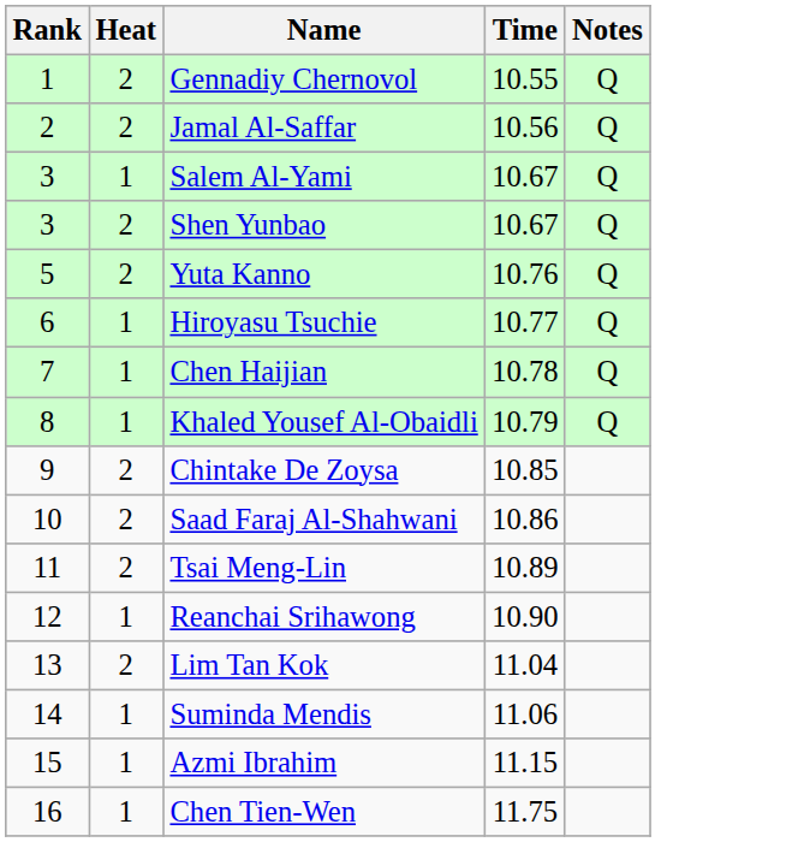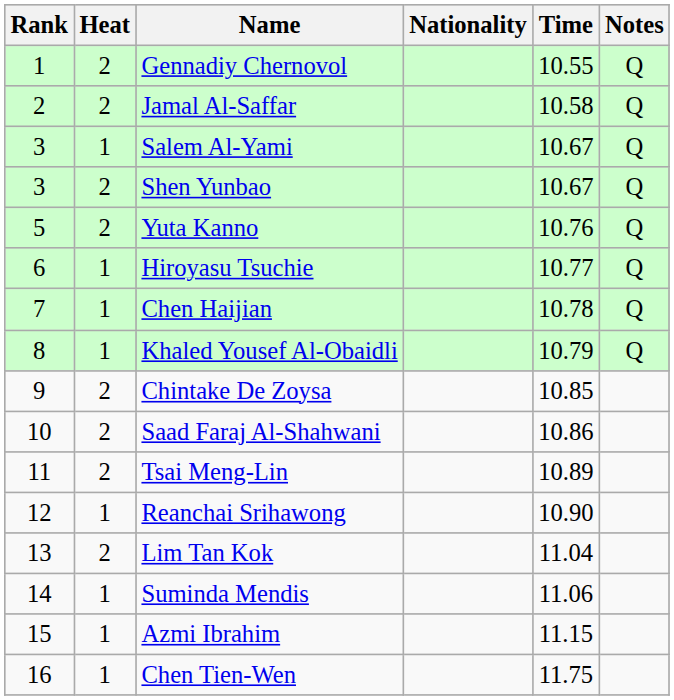+ column: Nationality
Jamal Al-Saffar | Time: 10.56 -> 10.58
